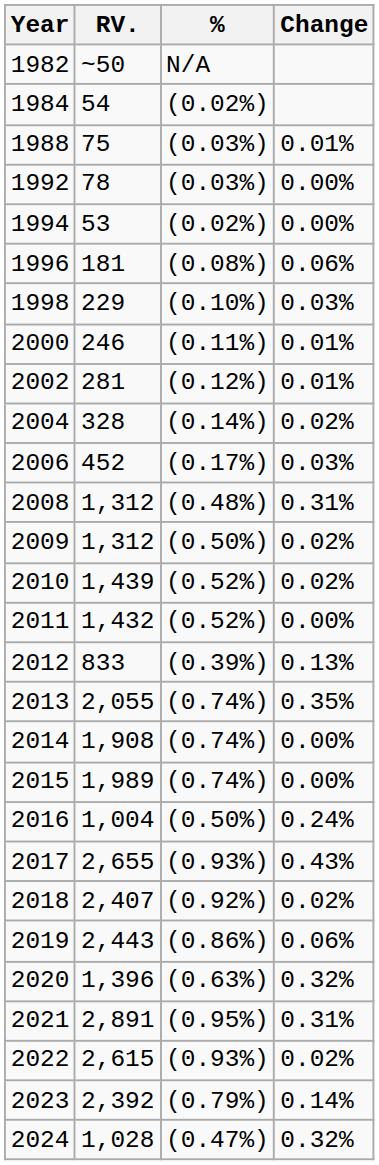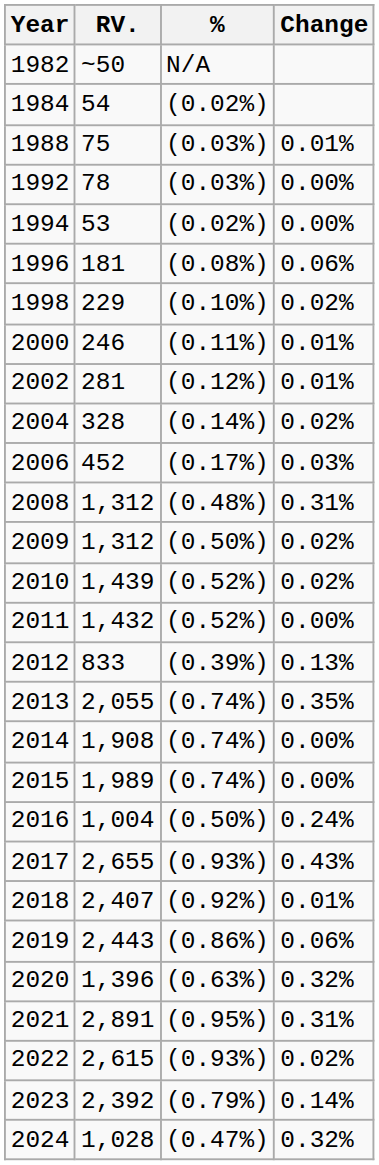1998 | Change: 0.03% -> 0.02%
2018 | Change: 0.02% -> 0.01%
